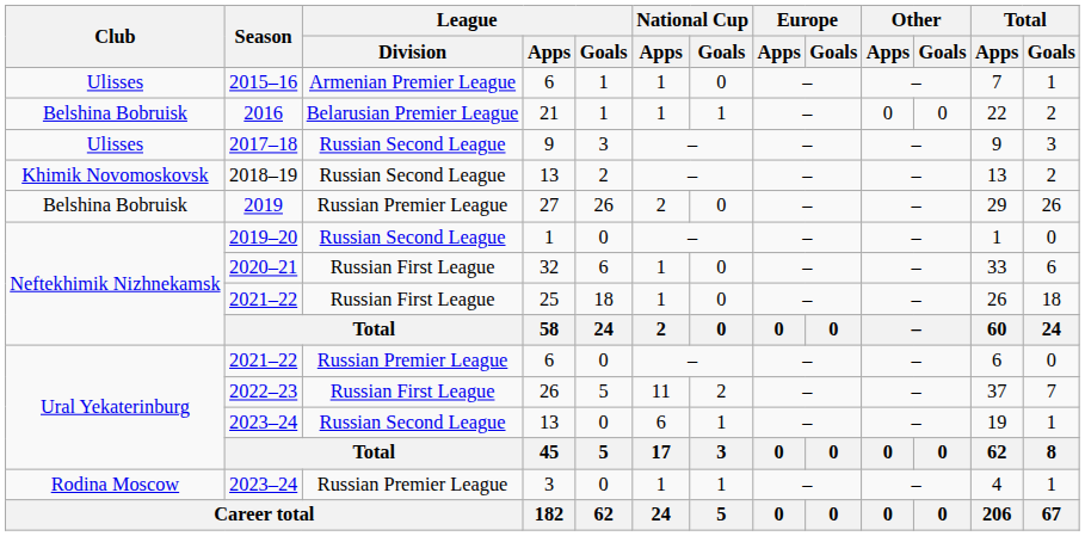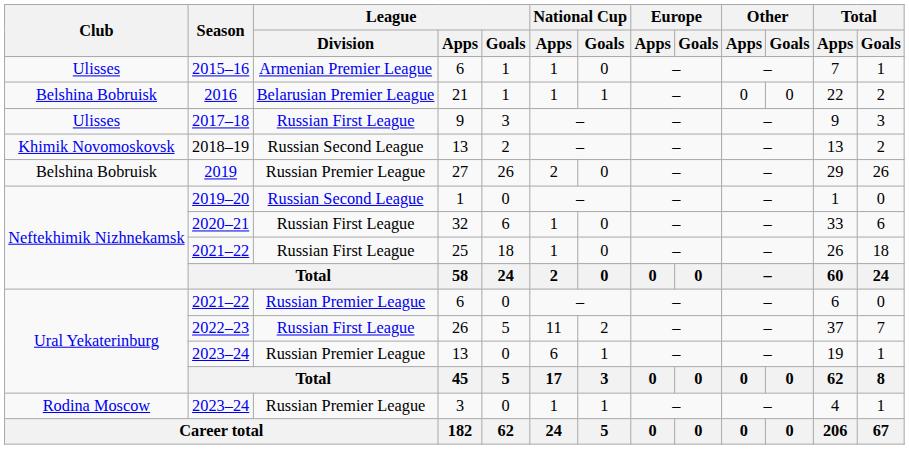2017–18 | League / Division: Russian Second League -> Russian First League
2023–24 / 13 | League / Division: Russian Second League -> Russian Premier League
